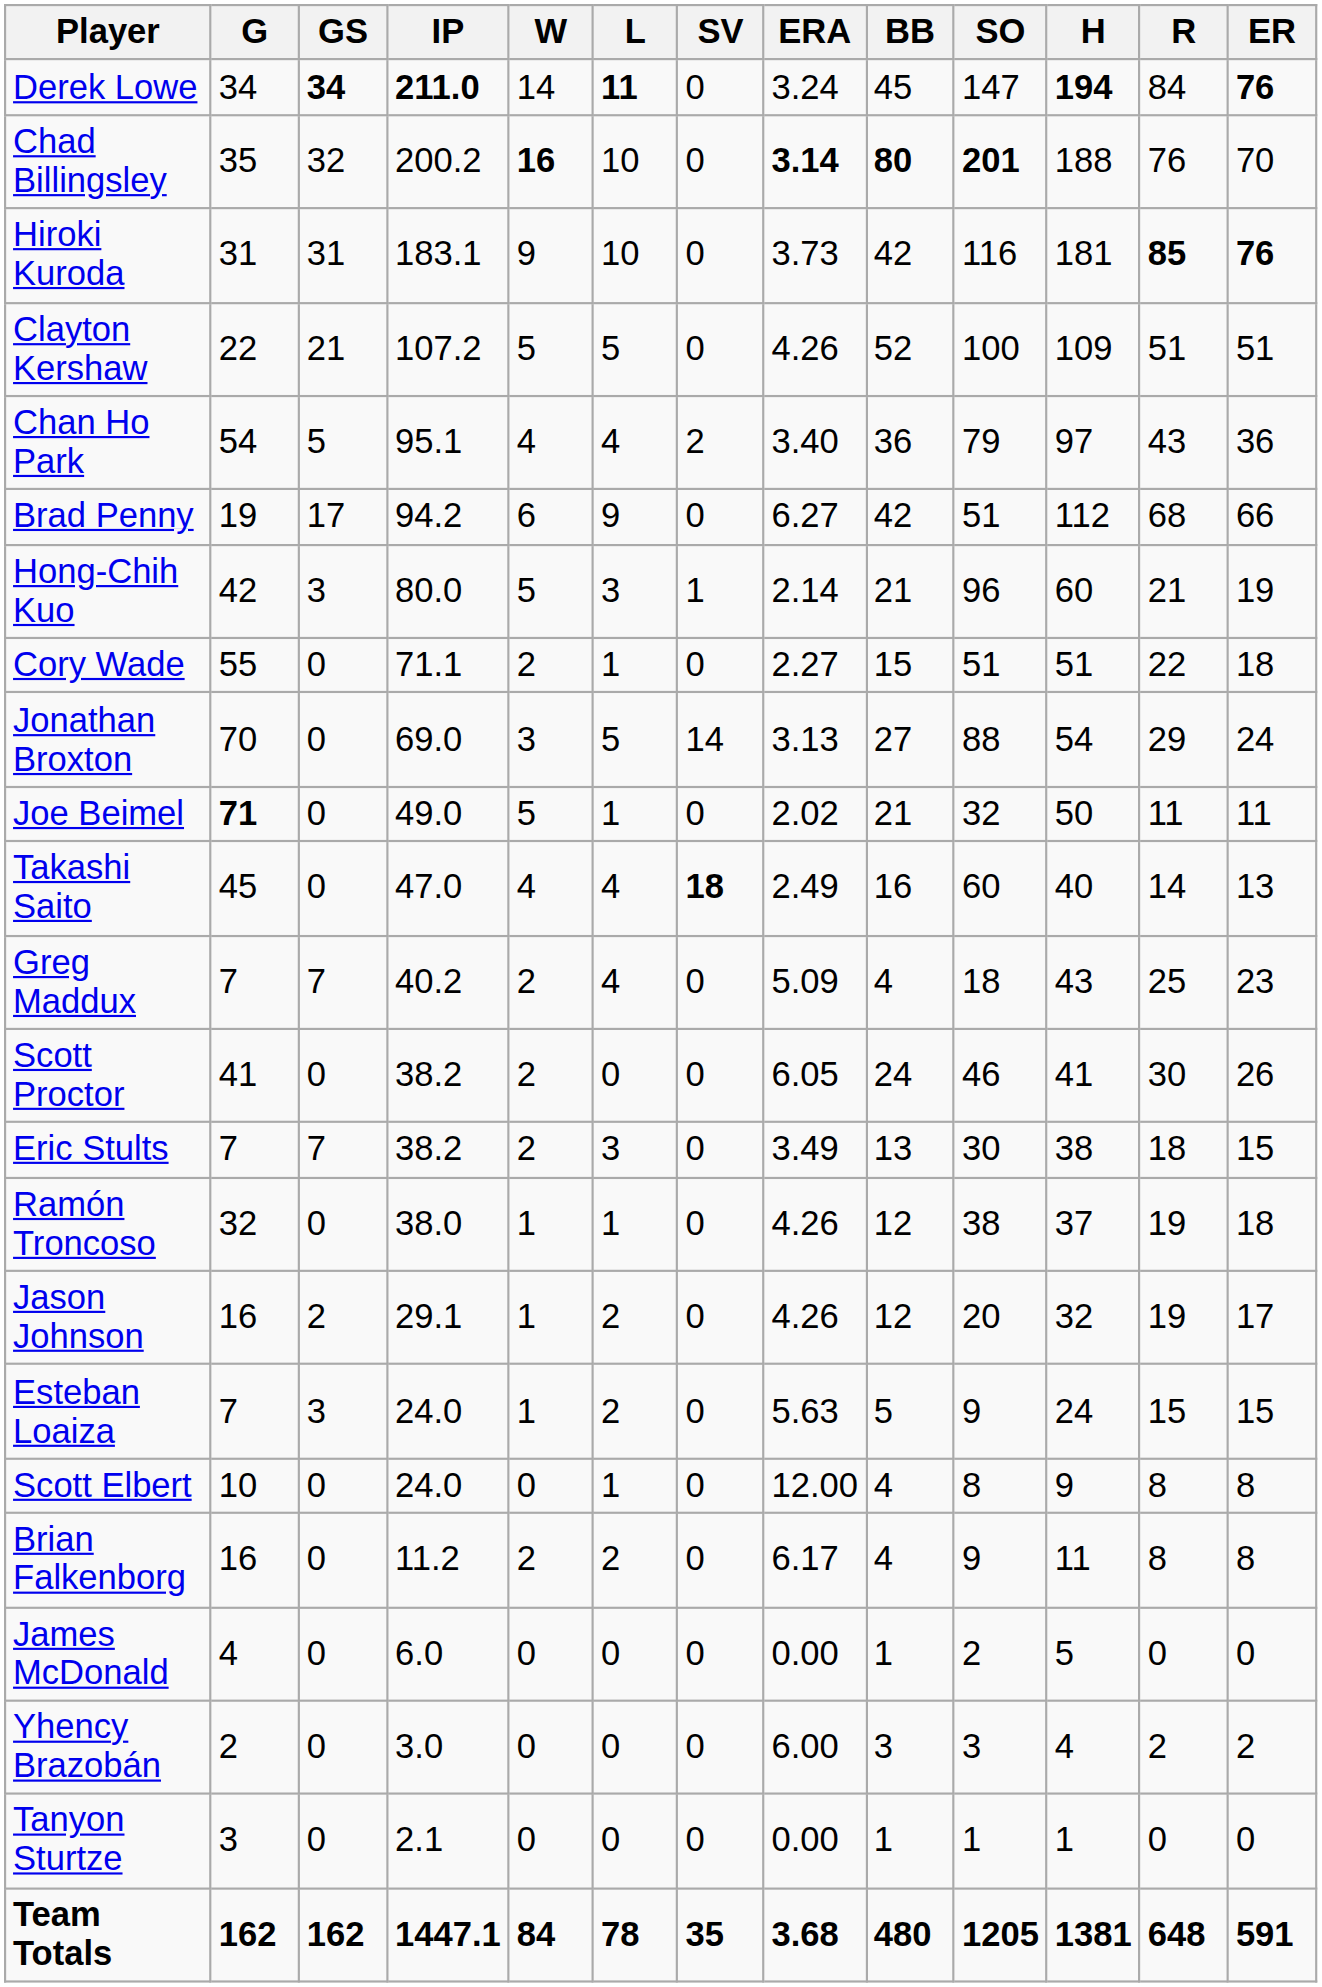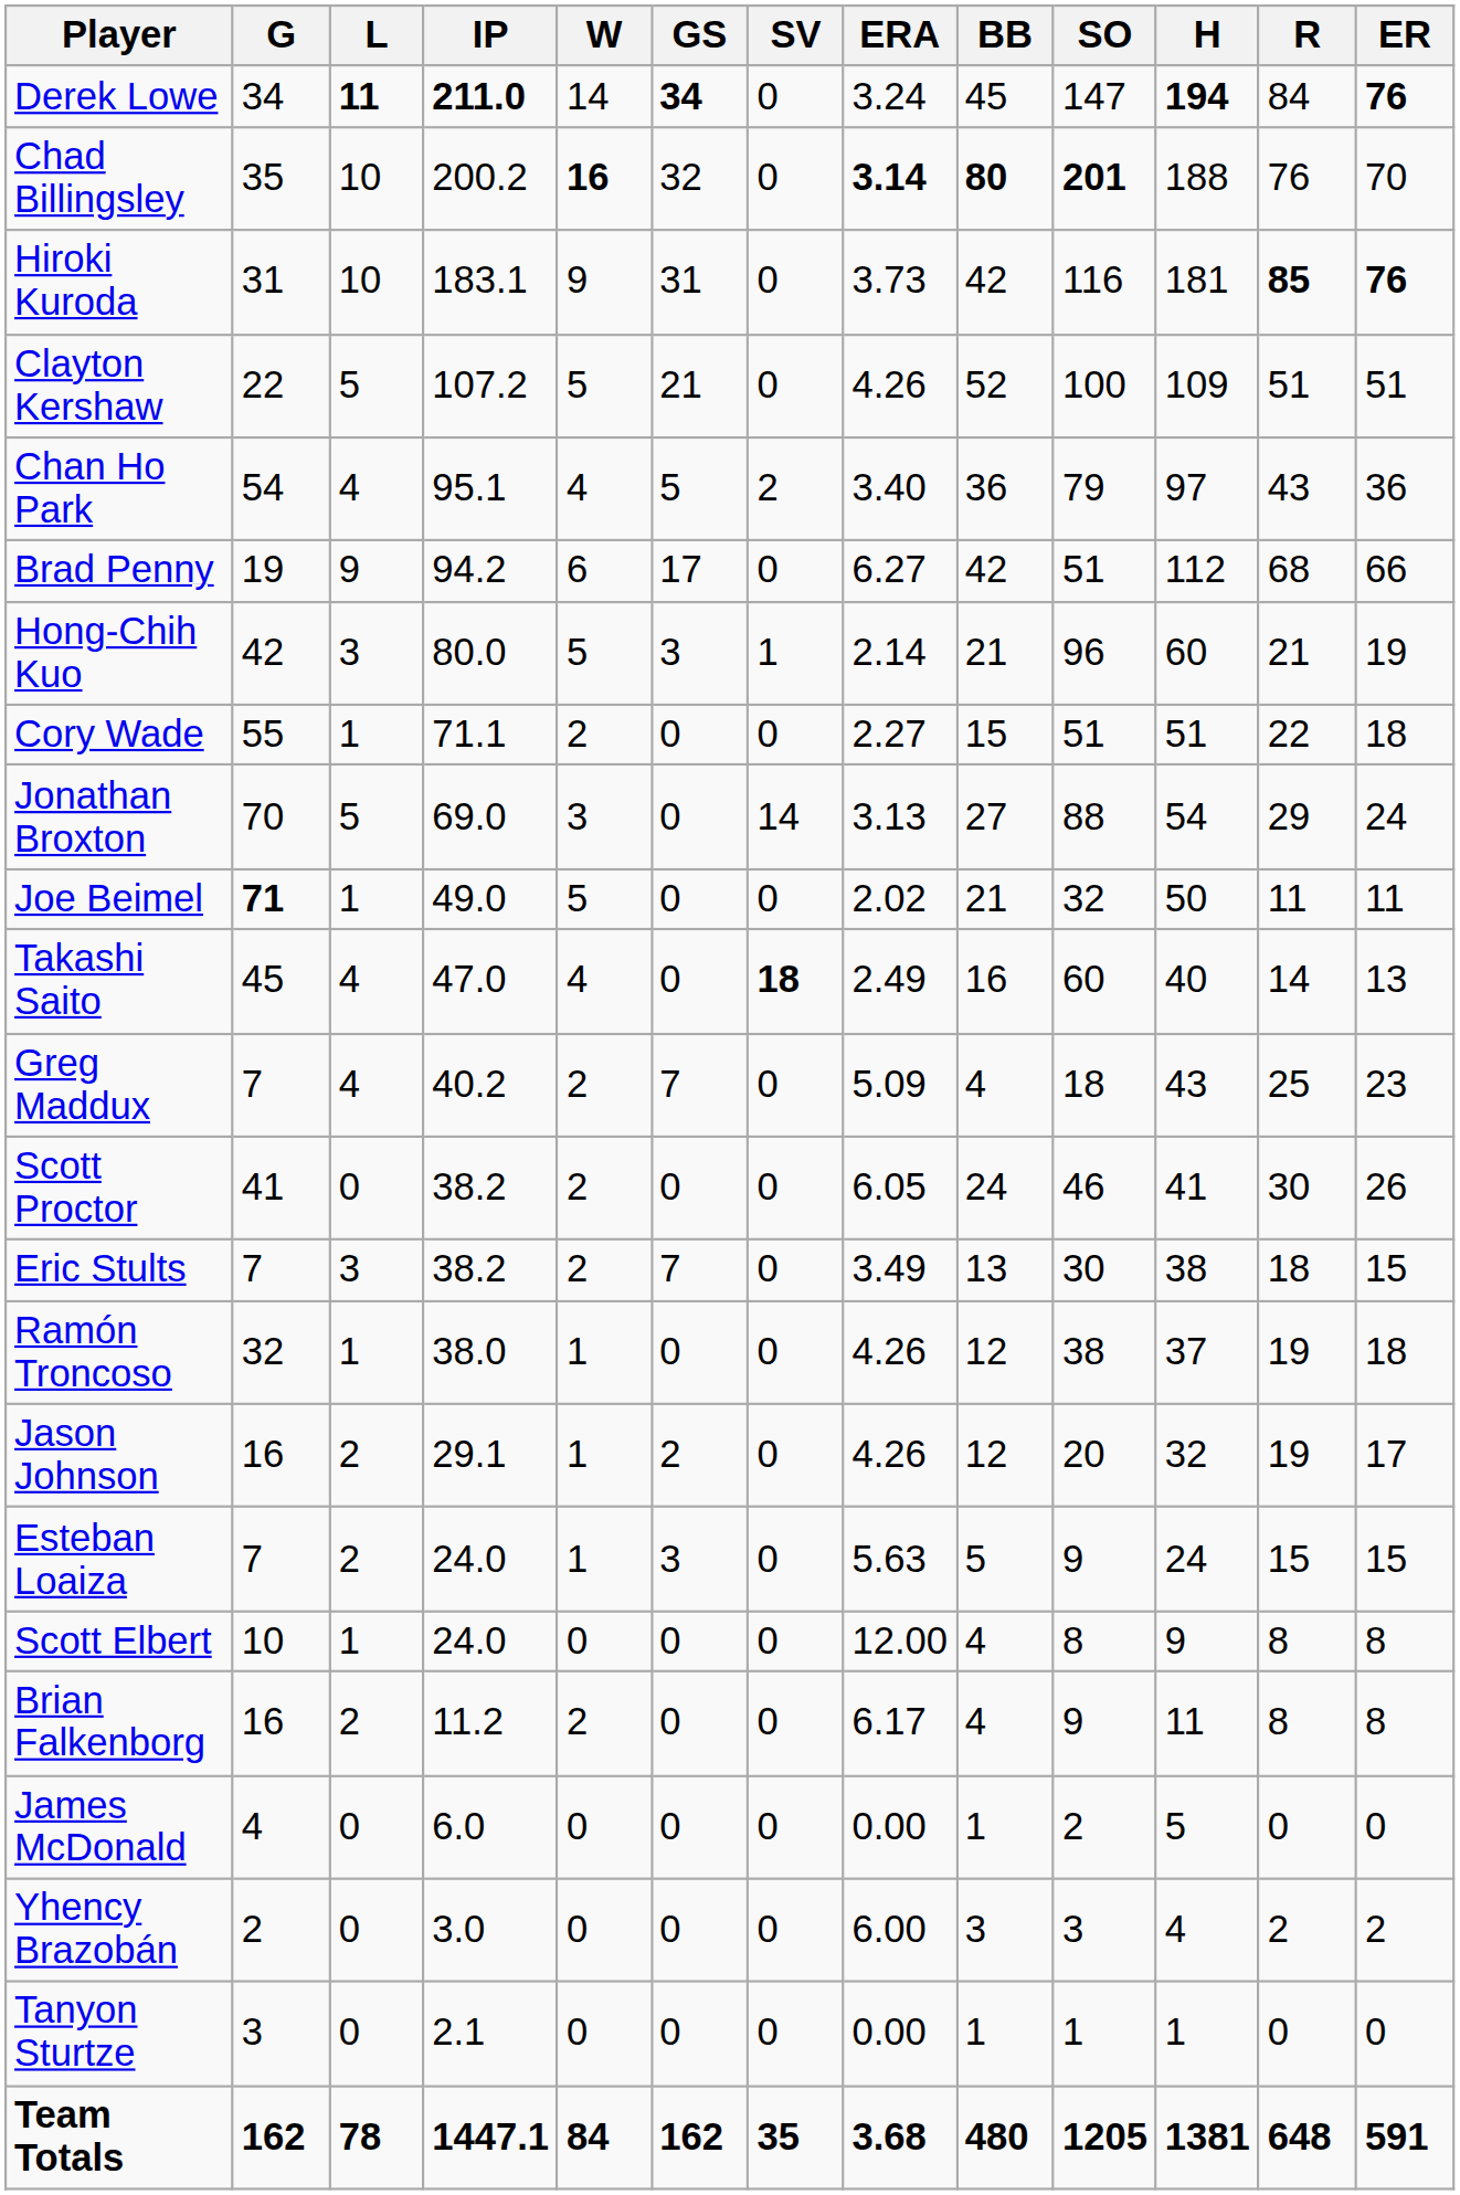columns swapped: GS <-> L
